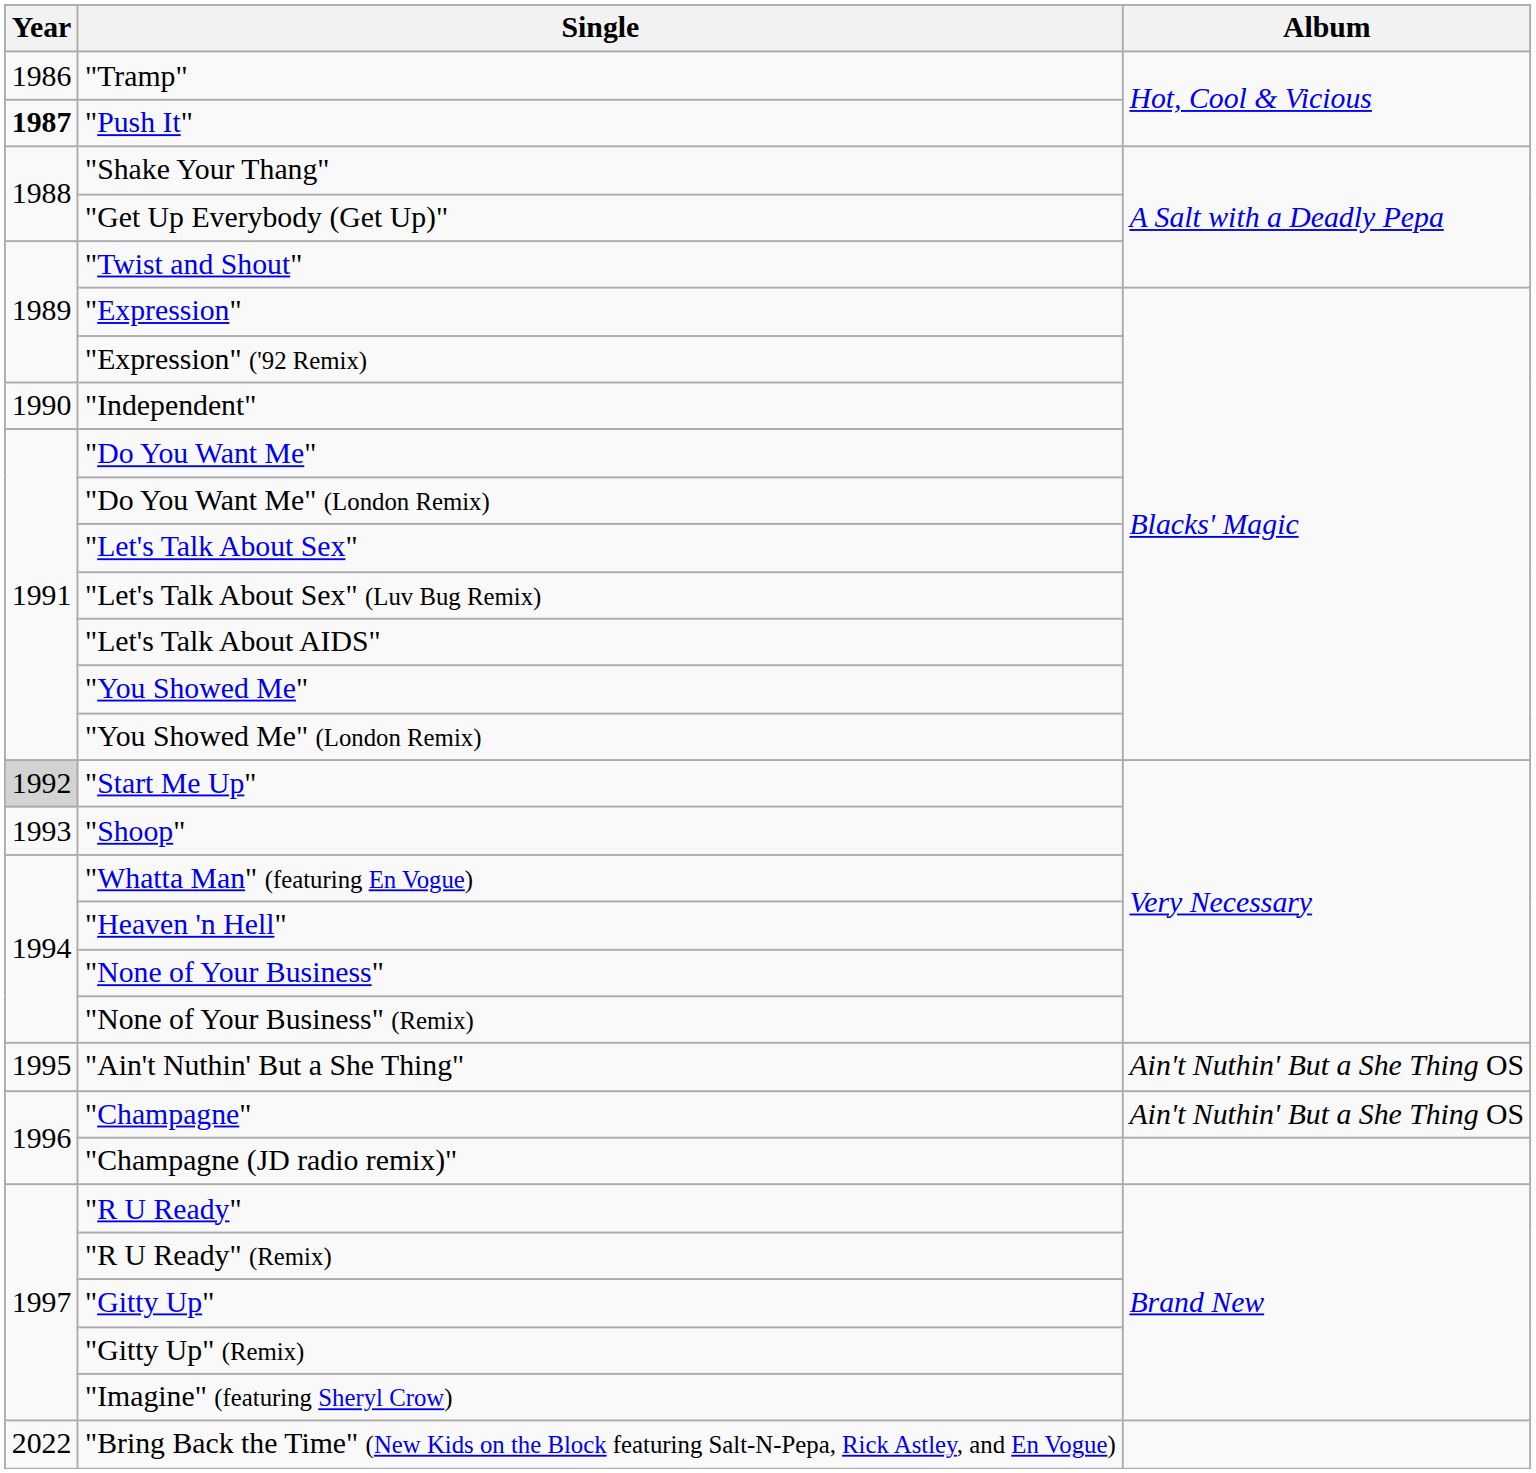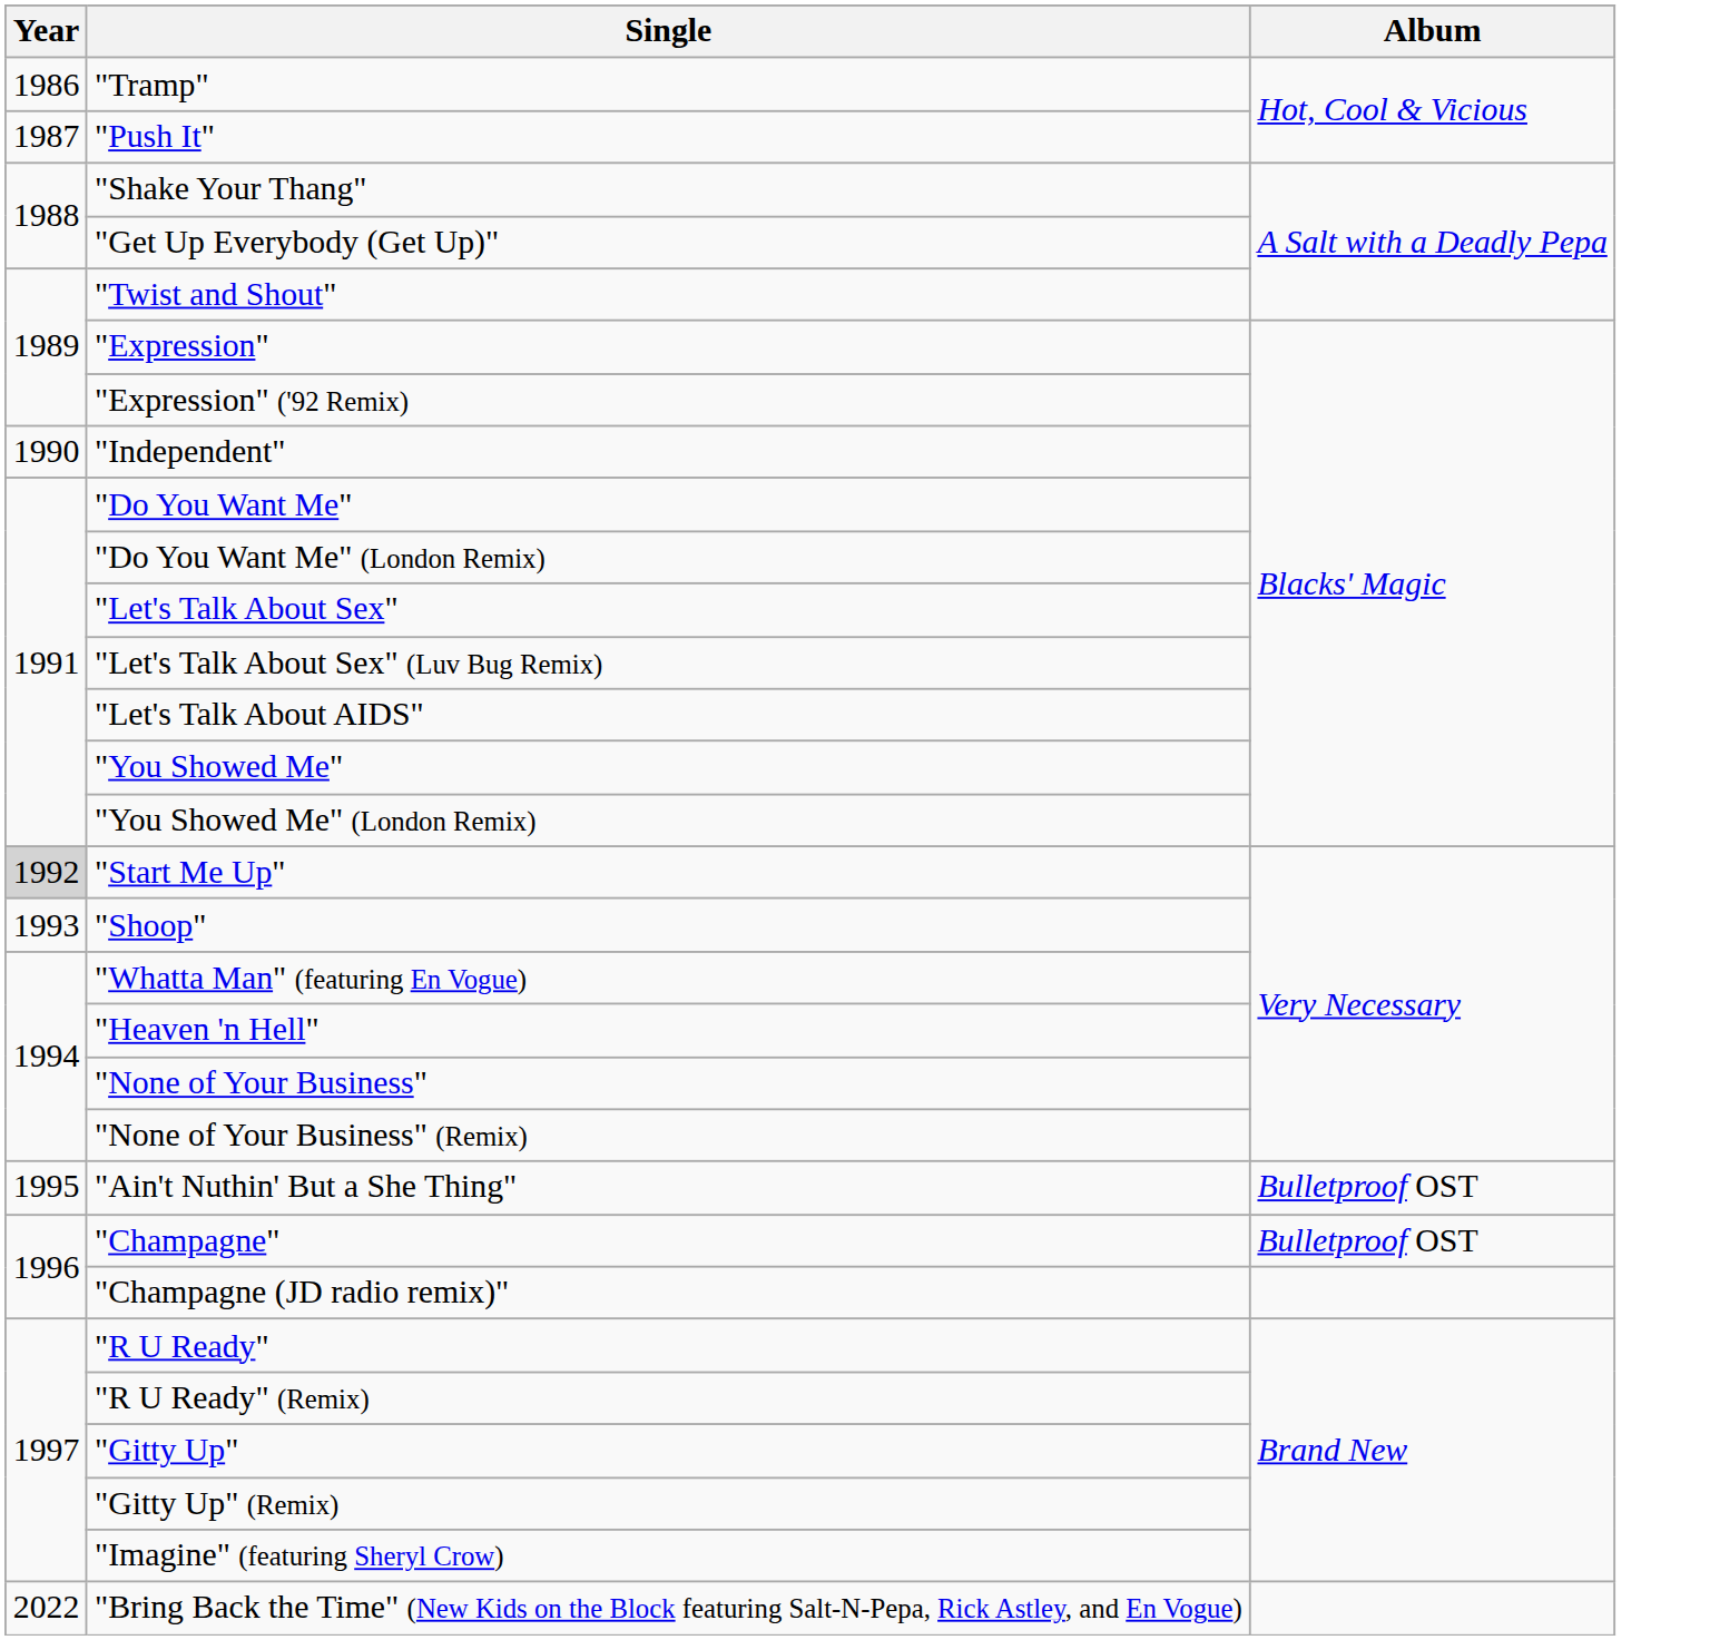"Push It" | Year: bold -> normal
"Ain't Nuthin' But a She Thing" | Album: Ain't Nuthin' But a She Thing OS -> Bulletproof OST
"Champagne" | Album: Ain't Nuthin' But a She Thing OS -> Bulletproof OST
